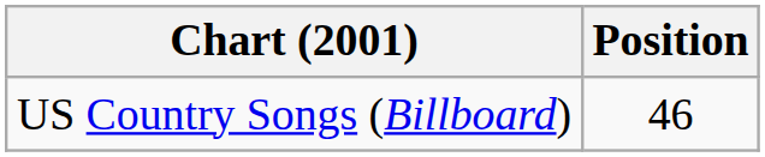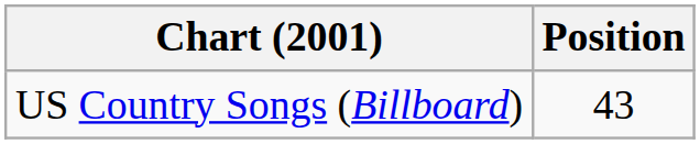US Country Songs (Billboard) | Position: 46 -> 43
